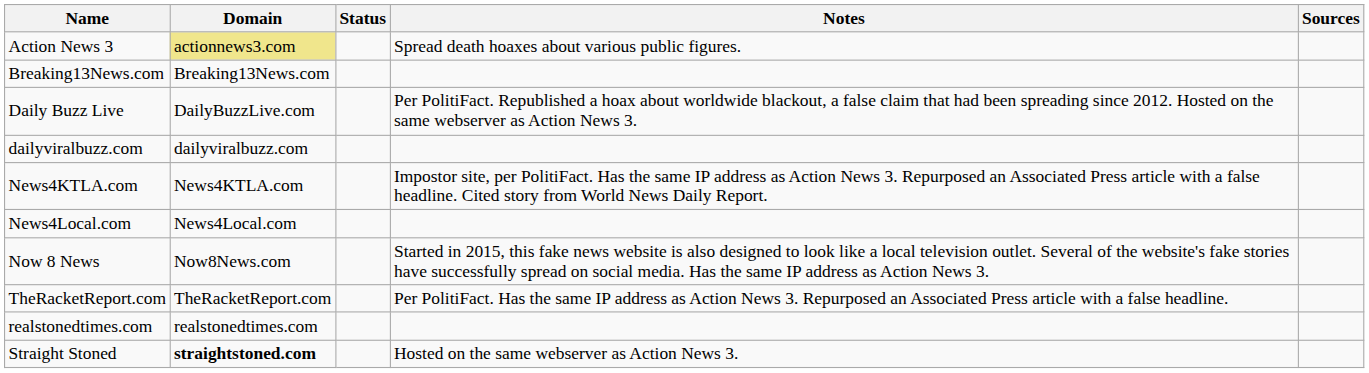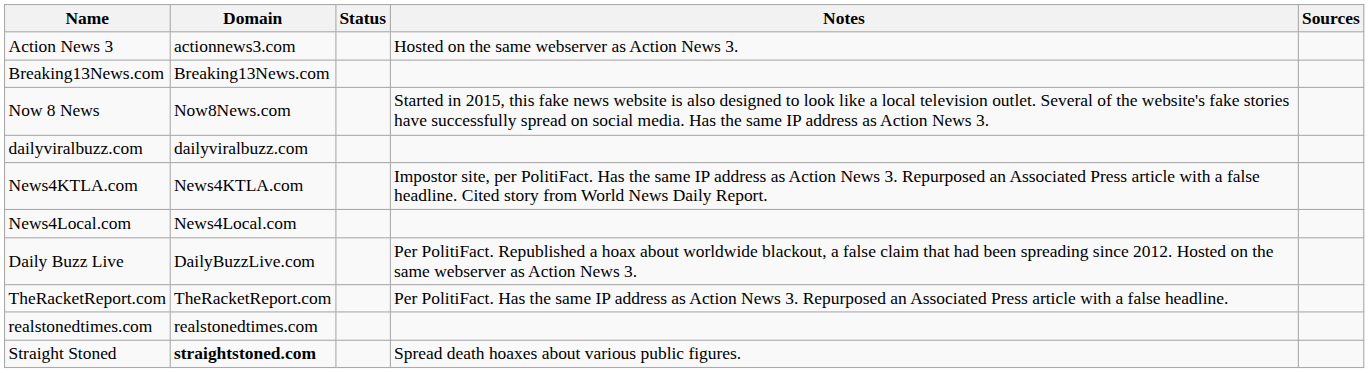Action News 3 | Domain: khaki background -> no background
Action News 3 | Notes: Spread death hoaxes about various public figures. -> Hosted on the same webserver as Action News 3.
rows swapped: Daily Buzz Live <-> Now 8 News
Straight Stoned | Notes: Hosted on the same webserver as Action News 3. -> Spread death hoaxes about various public figures.
